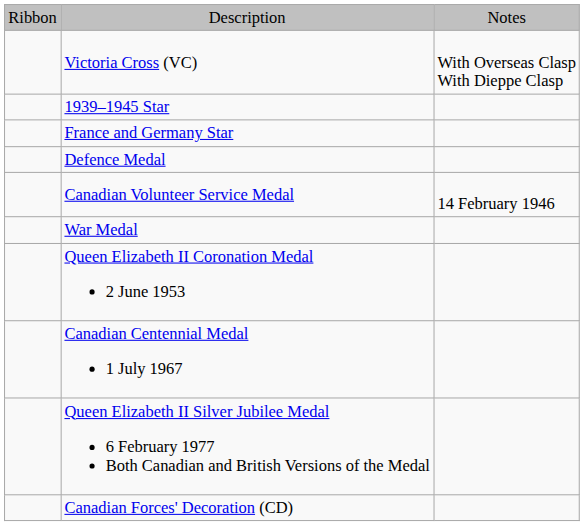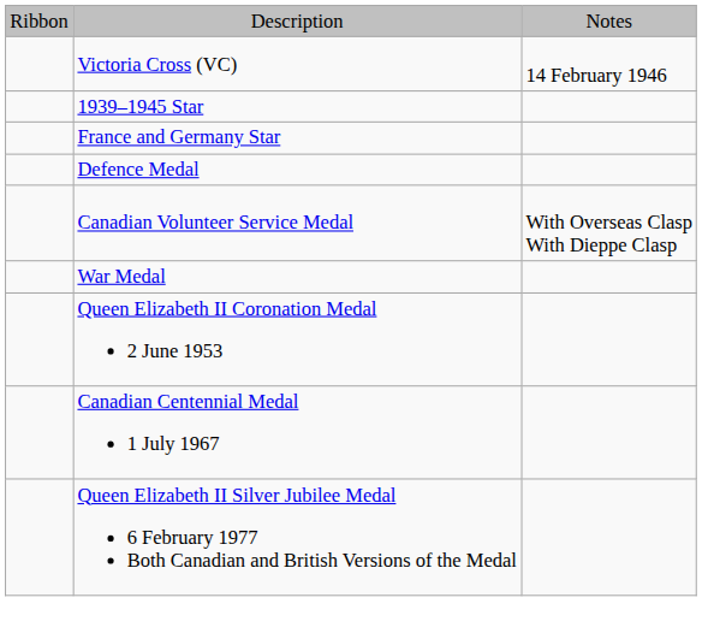Victoria Cross (VC) | column 3: With Overseas Clasp With Dieppe Clasp -> 14 February 1946
Canadian Volunteer Service Medal | column 3: 14 February 1946 -> With Overseas Clasp With Dieppe Clasp
- row: Canadian Forces' Decoration (CD)
